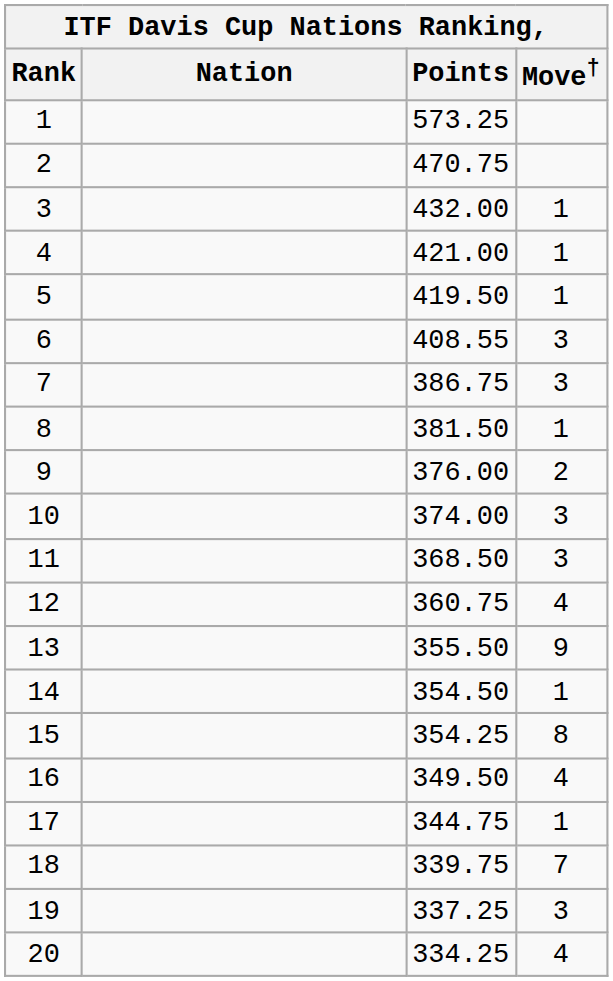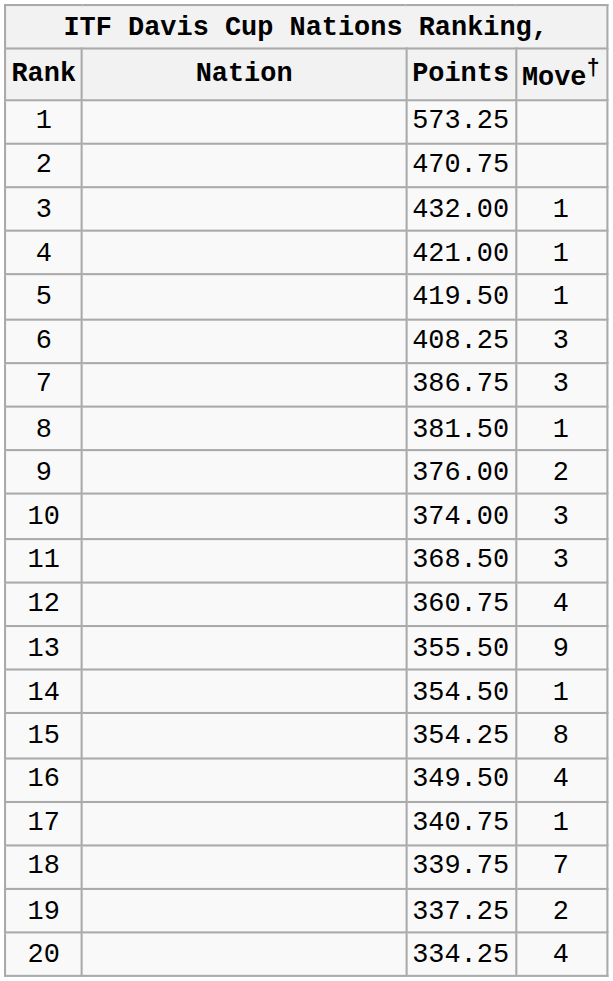6 | Points: 408.55 -> 408.25
17 | Points: 344.75 -> 340.75
19 | Move†: 3 -> 2
